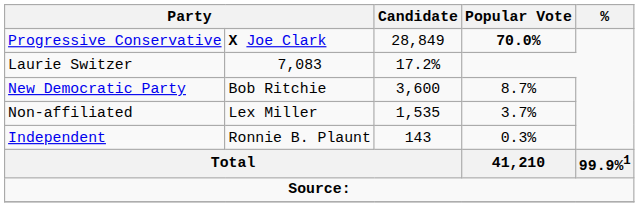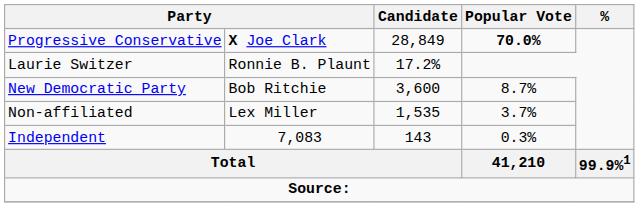Laurie Switzer | column 2: 7,083 -> Ronnie B. Plaunt
Independent | column 2: Ronnie B. Plaunt -> 7,083
